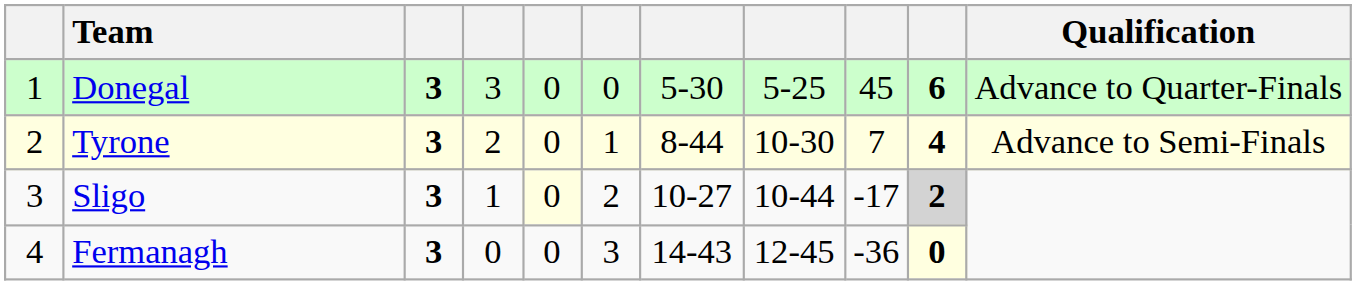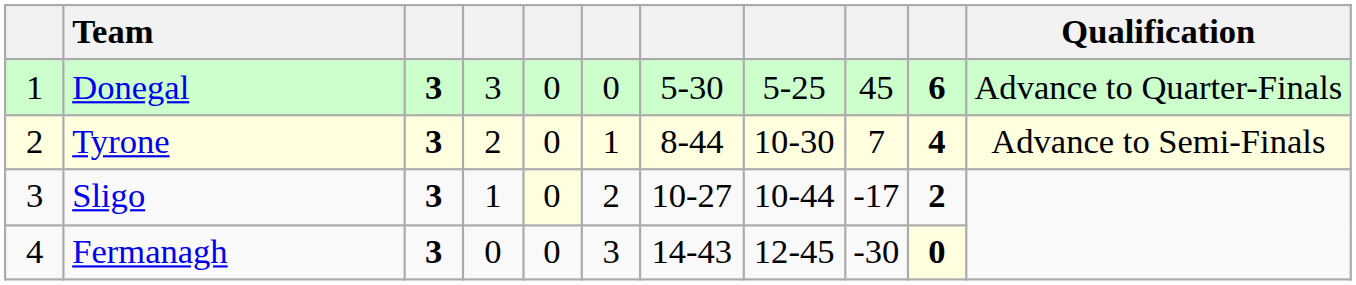Sligo | column 10: lightgrey background -> no background
Fermanagh | column 9: -36 -> -30
